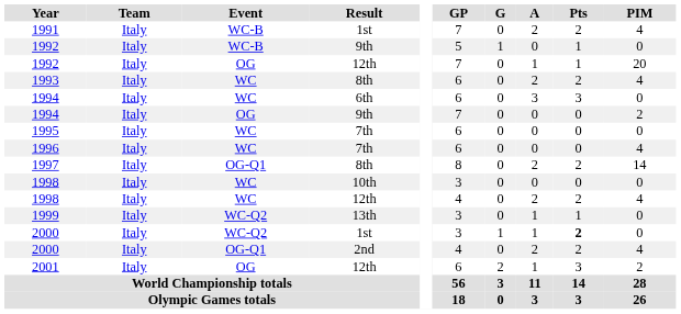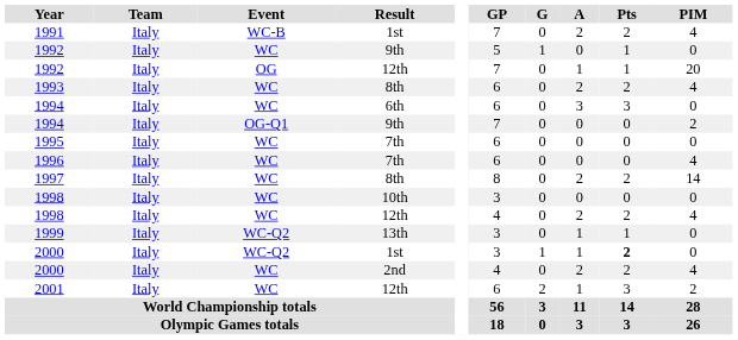1992 / 9th | Event: WC-B -> WC
1994 / 9th | Event: OG -> OG-Q1
1997 | Event: OG-Q1 -> WC
2000 / 2nd | Event: OG-Q1 -> WC
2001 | Event: OG -> WC
